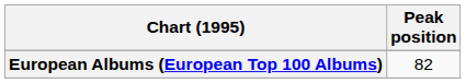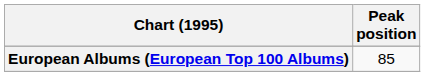European Albums (European Top 100 Albums) | Peak position: 82 -> 85
